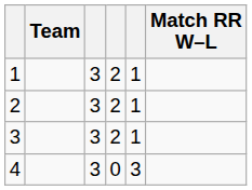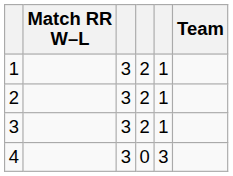columns swapped: Team <-> Match RR W–L
